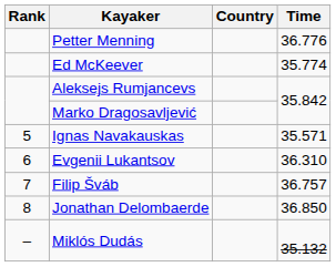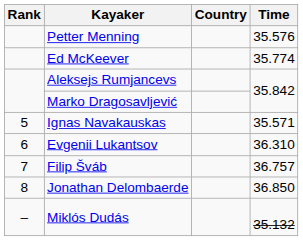Petter Menning | Time: 36.776 -> 35.576
